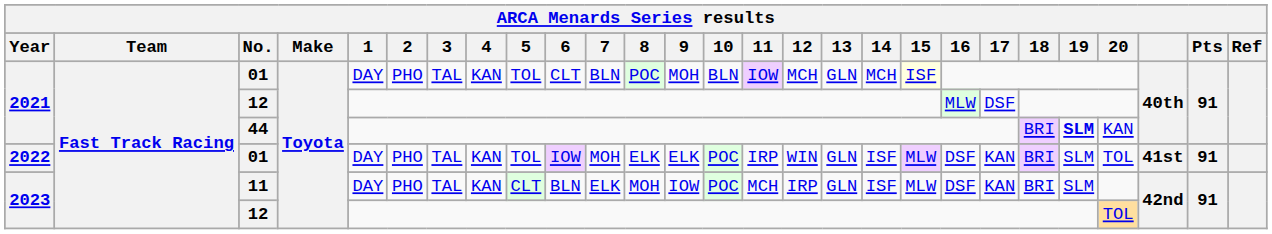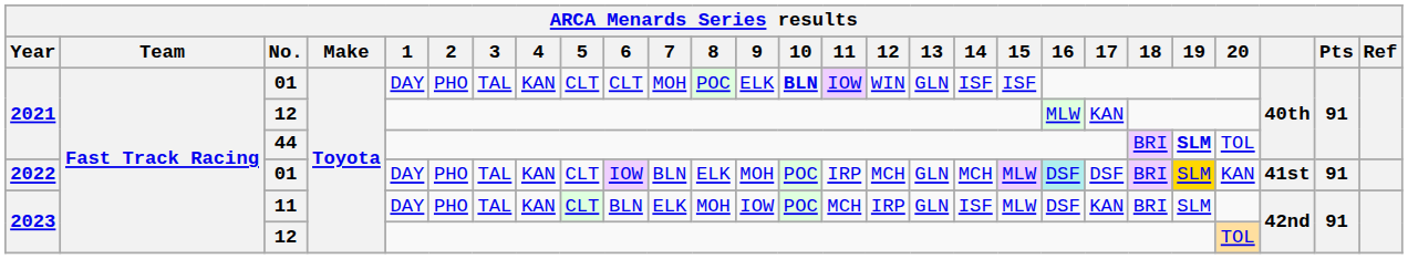2021 / 01 | 5: TOL -> CLT
2021 / 01 | 7: BLN -> MOH
2021 / 01 | 9: MOH -> ELK
2021 / 01 | 10: normal -> bold
2021 / 01 | 12: MCH -> WIN
2021 / 01 | 14: MCH -> ISF
2021 / 01 | 15: lightyellow background -> no background
2021 / 12 | 17: DSF -> KAN
44 | 20: KAN -> TOL
2022 / 01 | 5: TOL -> CLT
2022 / 01 | 7: MOH -> BLN
2022 / 01 | 9: ELK -> MOH
2022 / 01 | 12: WIN -> MCH
2022 / 01 | 14: ISF -> MCH
2022 / 01 | 16: no background -> paleturquoise background
2022 / 01 | 17: KAN -> DSF
2022 / 01 | 19: no background -> gold background
2022 / 01 | 20: TOL -> KAN
